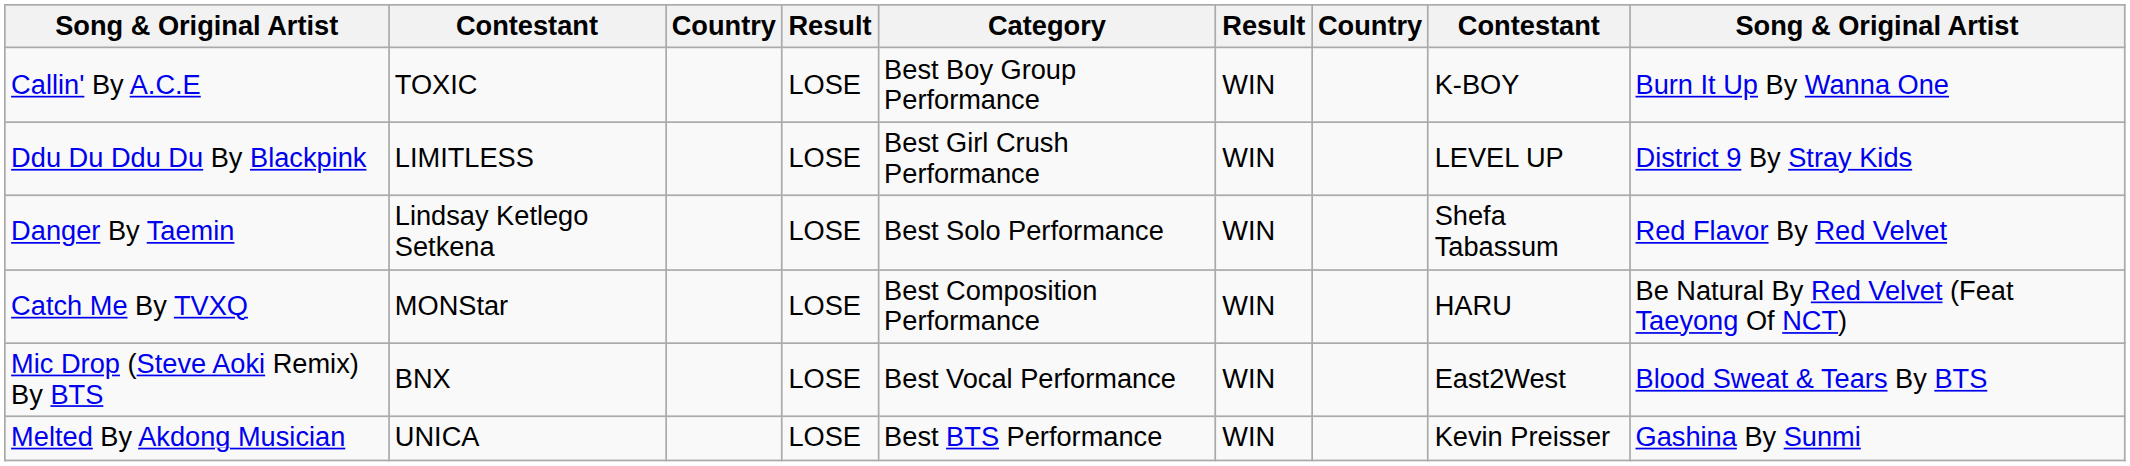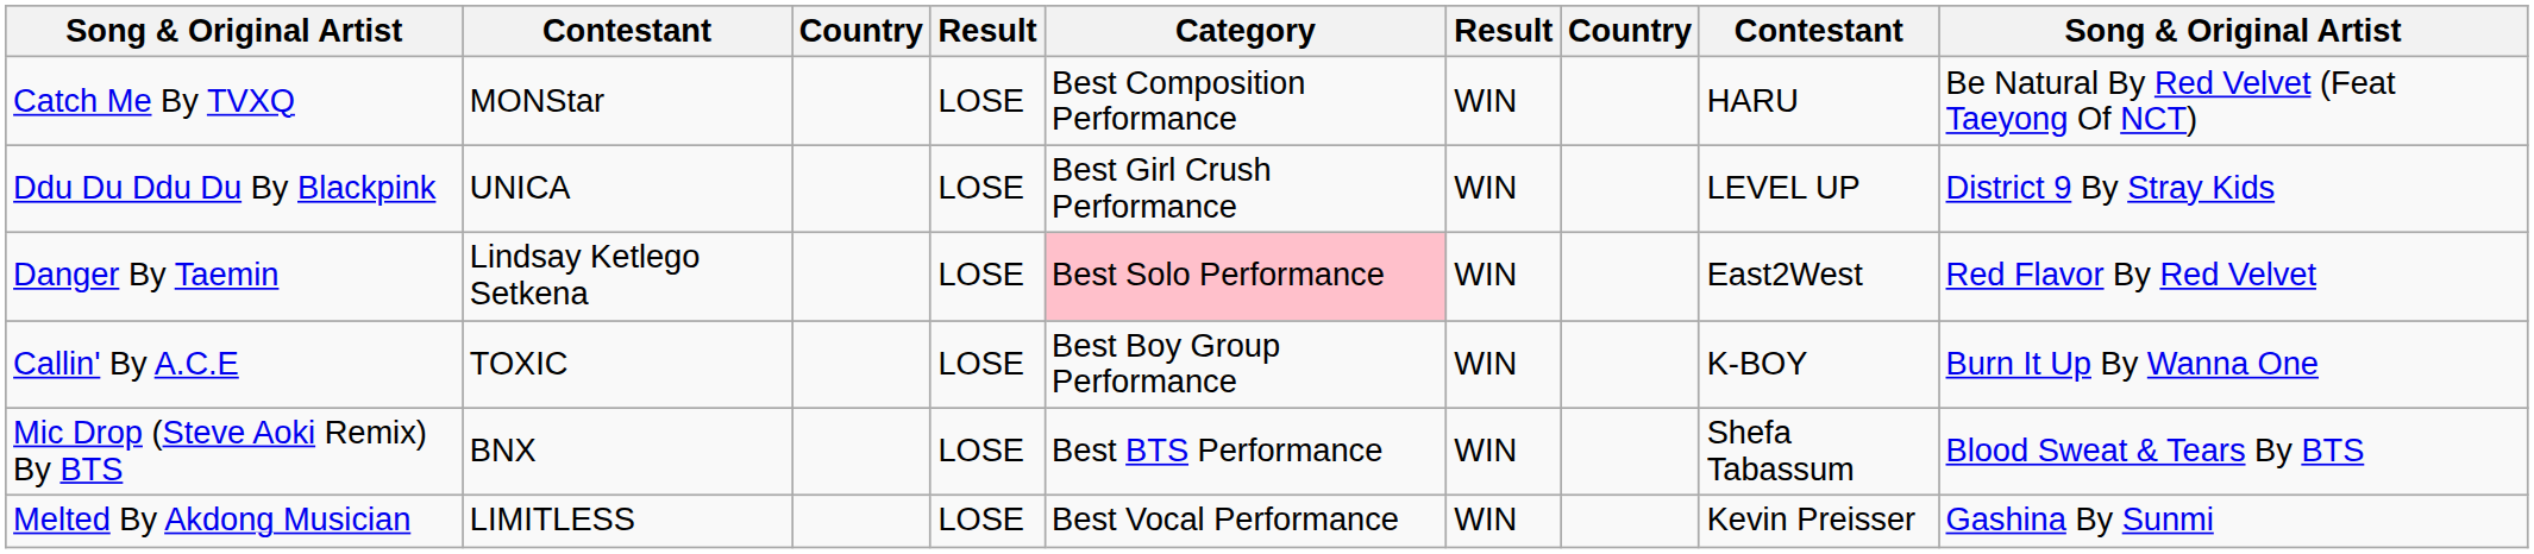rows swapped: Callin' By A.C.E <-> Catch Me By TVXQ
Ddu Du Ddu Du By Blackpink | column 2: LIMITLESS -> UNICA
Danger By Taemin | Category: no background -> pink background
Danger By Taemin | column 8: Shefa Tabassum -> East2West
Mic Drop (Steve Aoki Remix) By BTS | Category: Best Vocal Performance -> Best BTS Performance
Mic Drop (Steve Aoki Remix) By BTS | column 8: East2West -> Shefa Tabassum
Melted By Akdong Musician | column 2: UNICA -> LIMITLESS
Melted By Akdong Musician | Category: Best BTS Performance -> Best Vocal Performance
